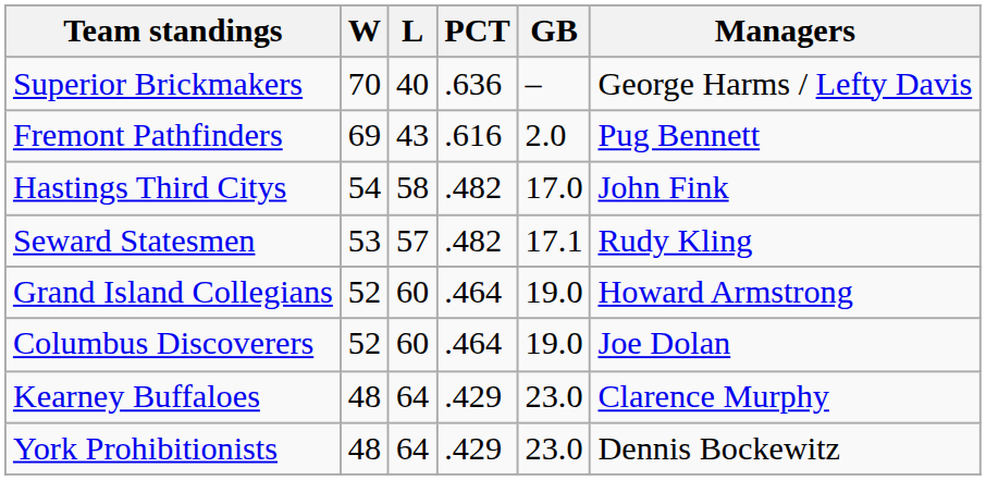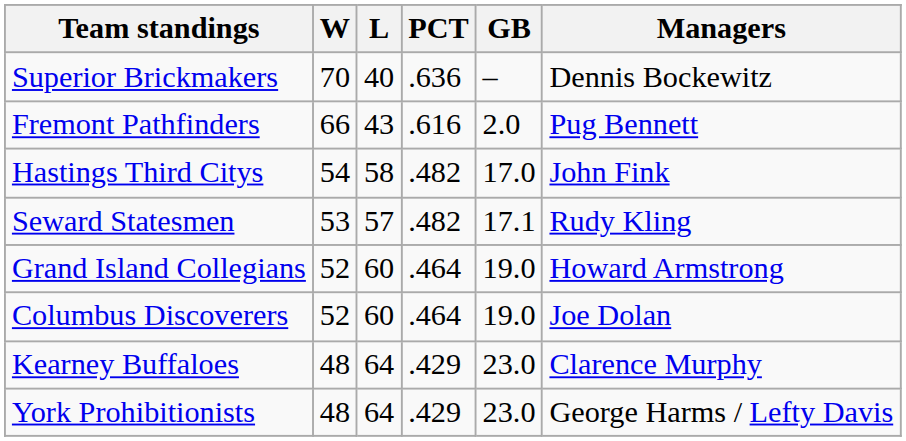Superior Brickmakers | Managers: George Harms / Lefty Davis -> Dennis Bockewitz
Fremont Pathfinders | W: 69 -> 66
York Prohibitionists | Managers: Dennis Bockewitz -> George Harms / Lefty Davis
